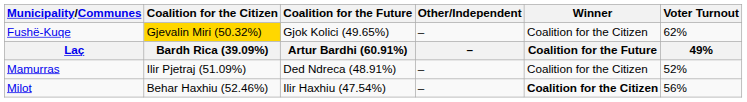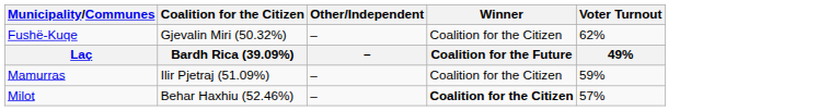- column: Coalition for the Future | Gjok Kolici (49.65%) | Artur Bardhi (60.91%) | Ded Ndreca (48.91%) | Ilir Haxhiu (47.54%)
Fushë-Kuqe | Coalition for the Citizen: gold background -> no background
Mamurras | Voter Turnout: 52% -> 59%
Milot | Voter Turnout: 56% -> 57%
